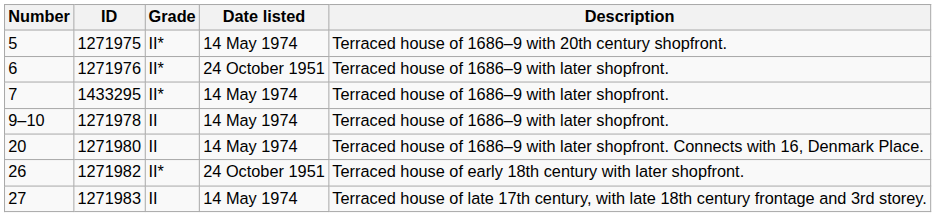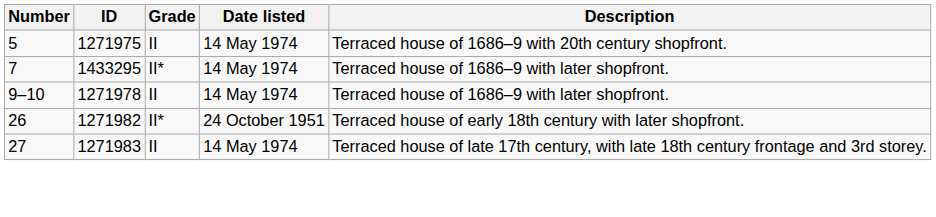5 | Grade: II* -> II
- row: 6 | 1271976 | II* | 24 October 1951 | Terraced house of 1686–9 with later shopfront.
- row: 20 | 1271980 | II | 14 May 1974 | Terraced house of 1686–9 with later shopfront. Connects with 16, Denmark Place.
